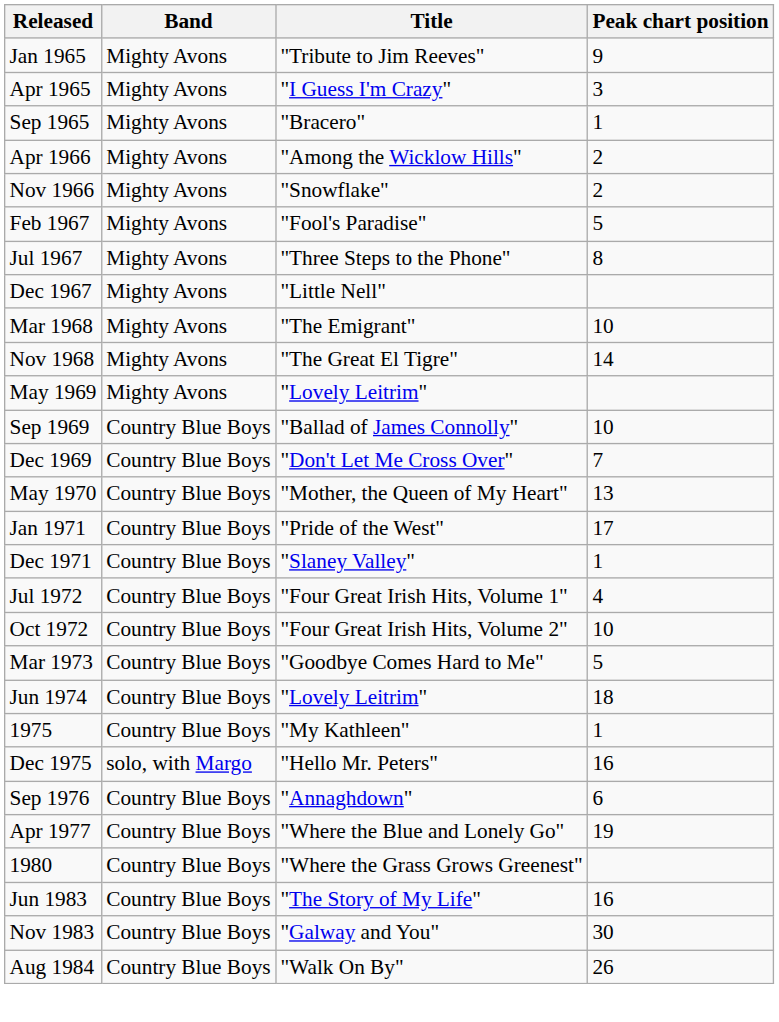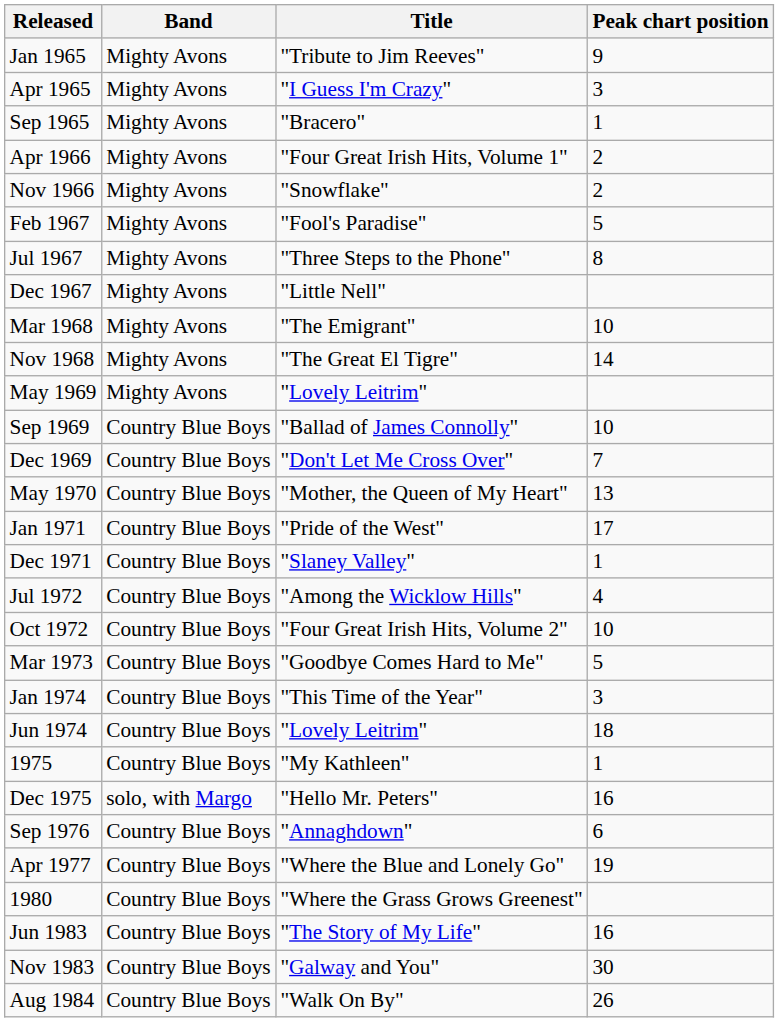Apr 1966 | Title: "Among the Wicklow Hills" -> "Four Great Irish Hits, Volume 1"
Jul 1972 | Title: "Four Great Irish Hits, Volume 1" -> "Among the Wicklow Hills"
+ row: Jan 1974 | Country Blue Boys | "This Time of the Year" | 3
